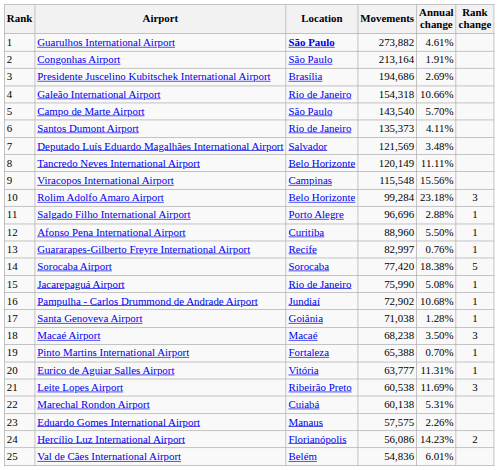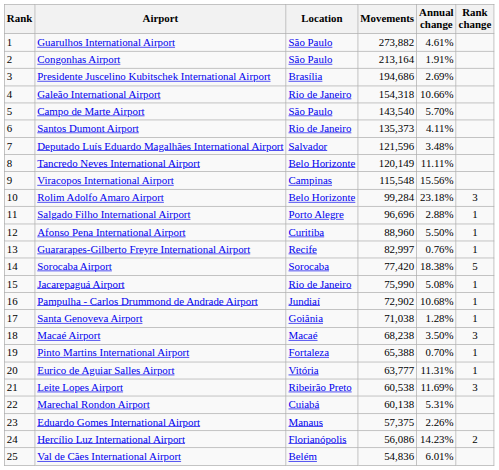Guarulhos International Airport | Location: bold -> normal
Deputado Luís Eduardo Magalhães International Airport | Movements: 121,569 -> 121,596
Eduardo Gomes International Airport | Movements: 57,575 -> 57,375
